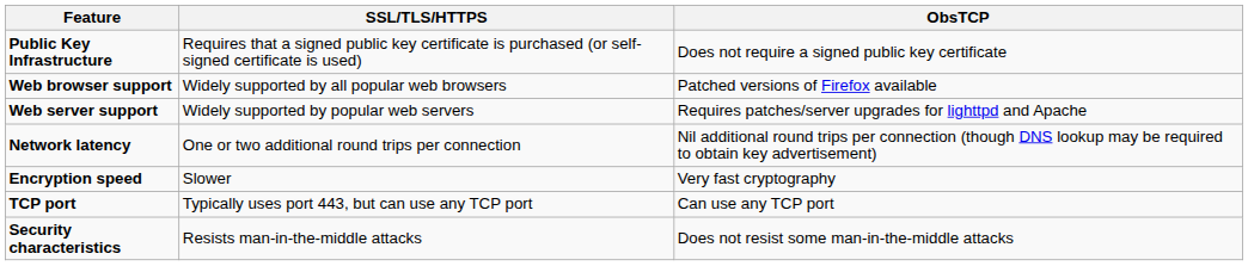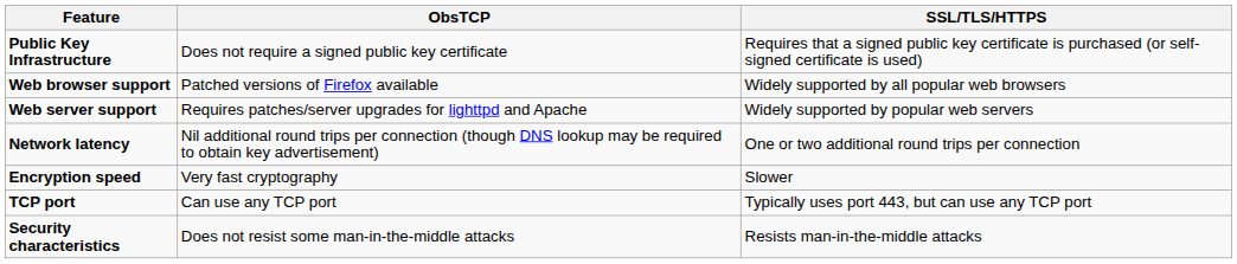columns swapped: ObsTCP <-> SSL/TLS/HTTPS
